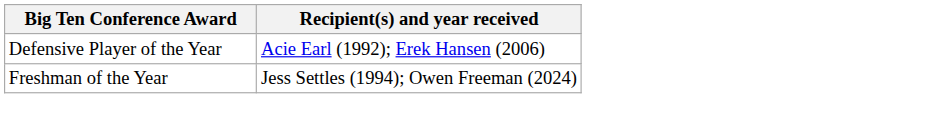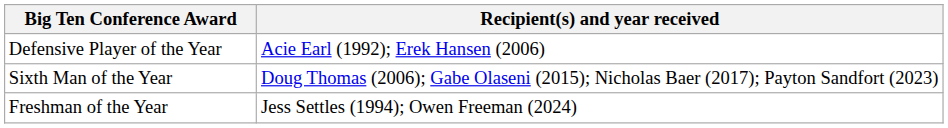+ row: Sixth Man of the Year | Doug Thomas (2006); Gabe Olaseni (2015); Nicholas Baer (2017); Payton Sandfort (2023)
